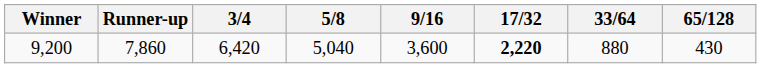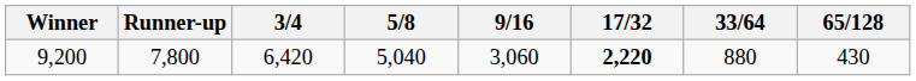9,200 | Runner-up: 7,860 -> 7,800
9,200 | 9/16: 3,600 -> 3,060
